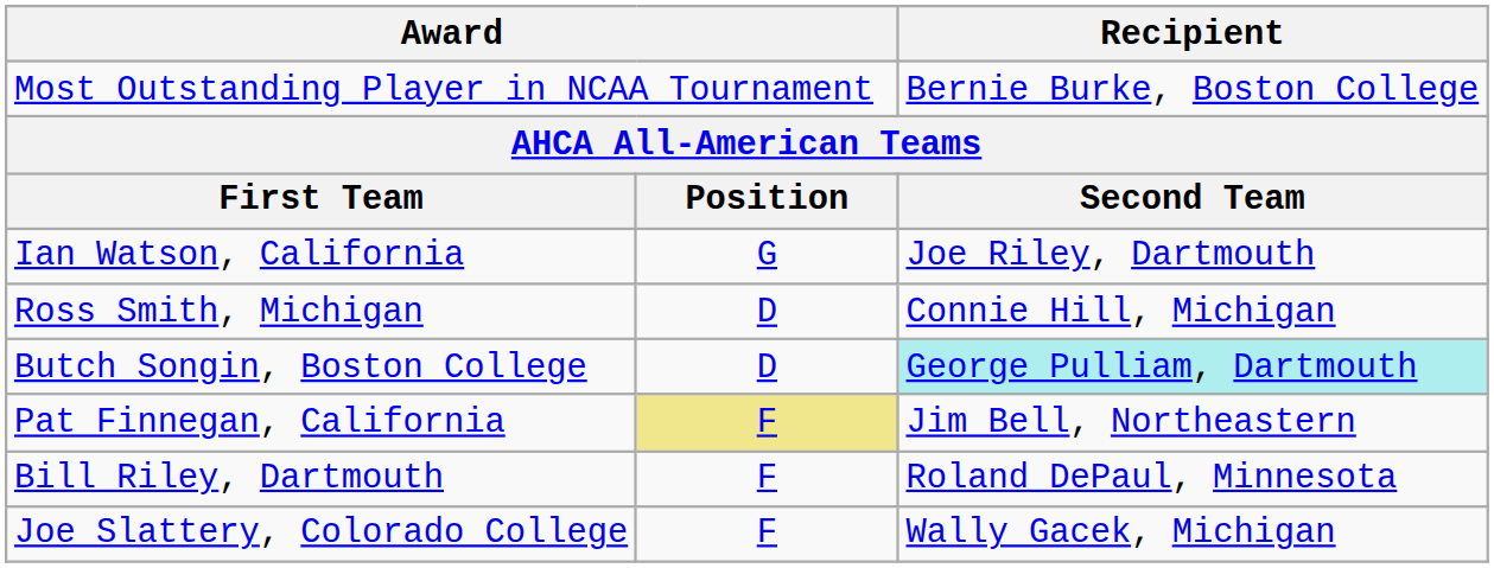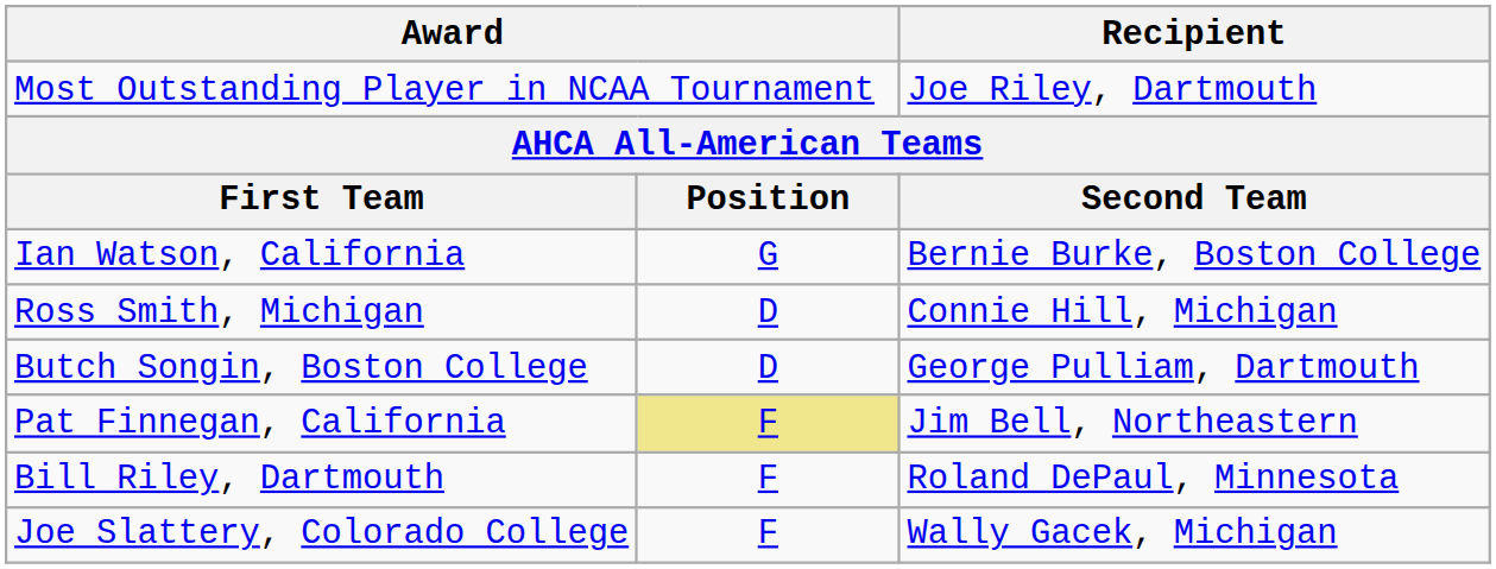Most Outstanding Player in NCAA Tournament | Recipient: Bernie Burke, Boston College -> Joe Riley, Dartmouth
Ian Watson, California | Recipient: Joe Riley, Dartmouth -> Bernie Burke, Boston College
Butch Songin, Boston College | Recipient: paleturquoise background -> no background
